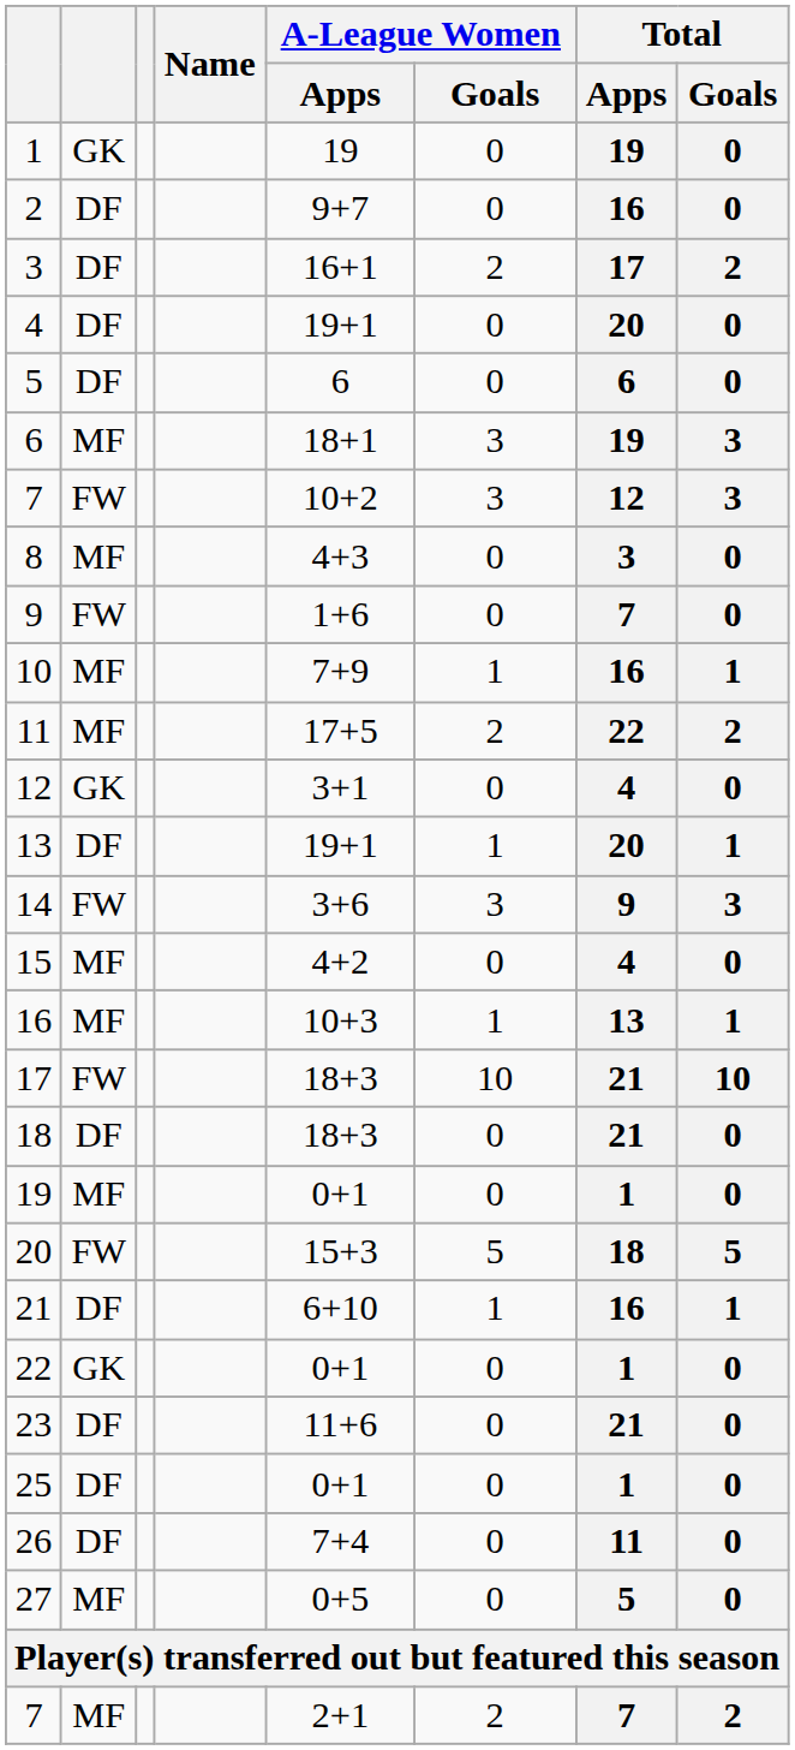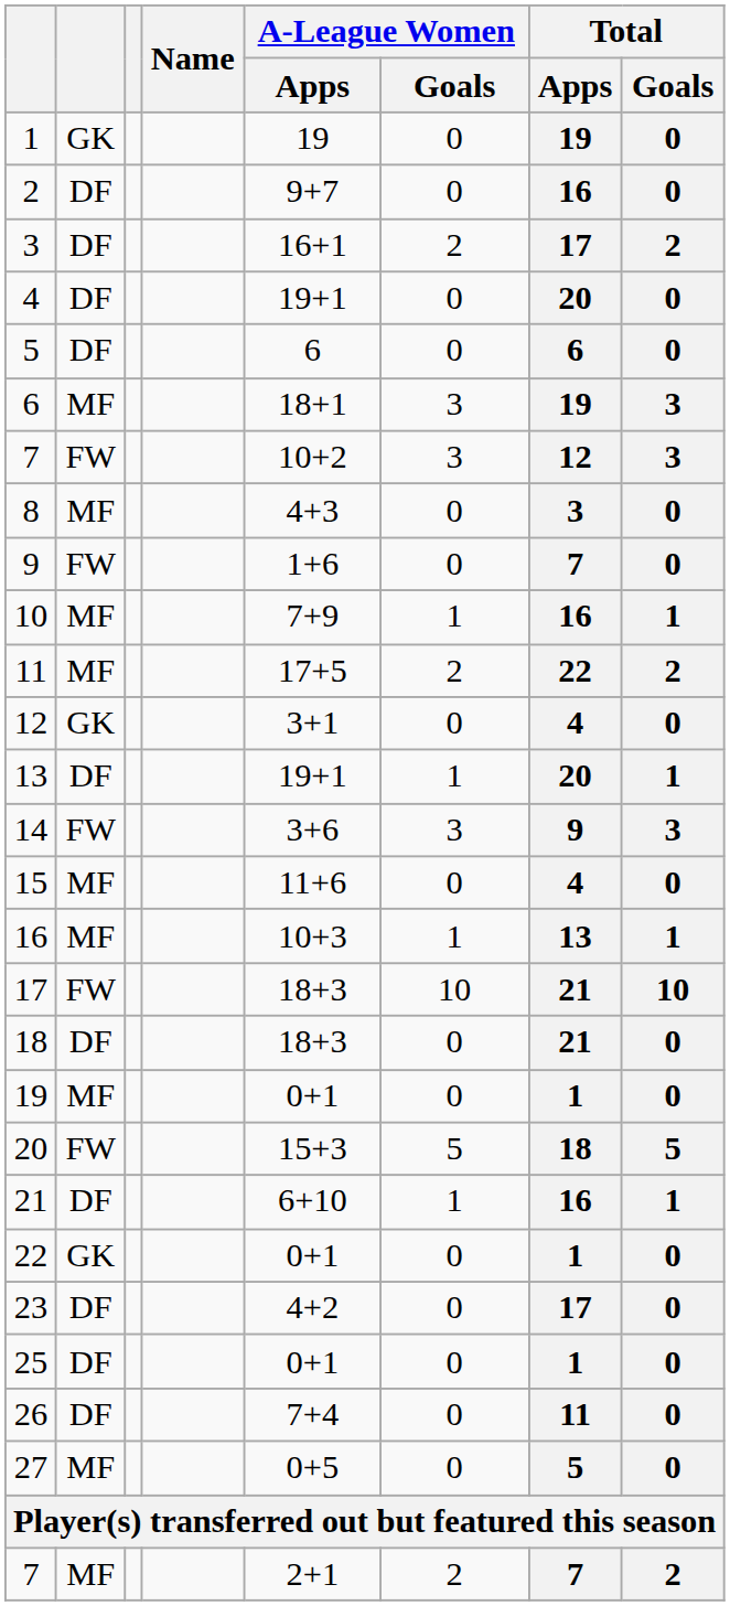15 | A-League Women / Apps: 4+2 -> 11+6
23 | A-League Women / Apps: 11+6 -> 4+2
23 | Total / Apps: 21 -> 17
